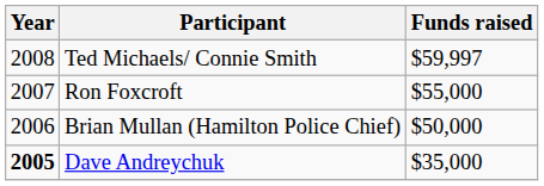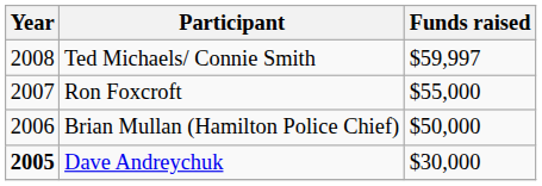Dave Andreychuk | Funds raised: $35,000 -> $30,000
